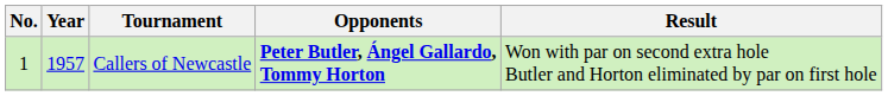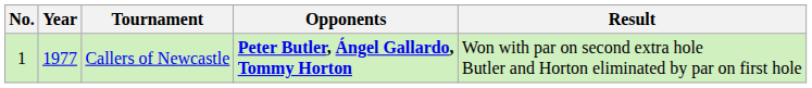Callers of Newcastle | Year: 1957 -> 1977
